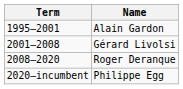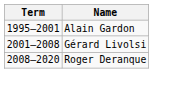- row: 2020–incumbent | Philippe Egg
